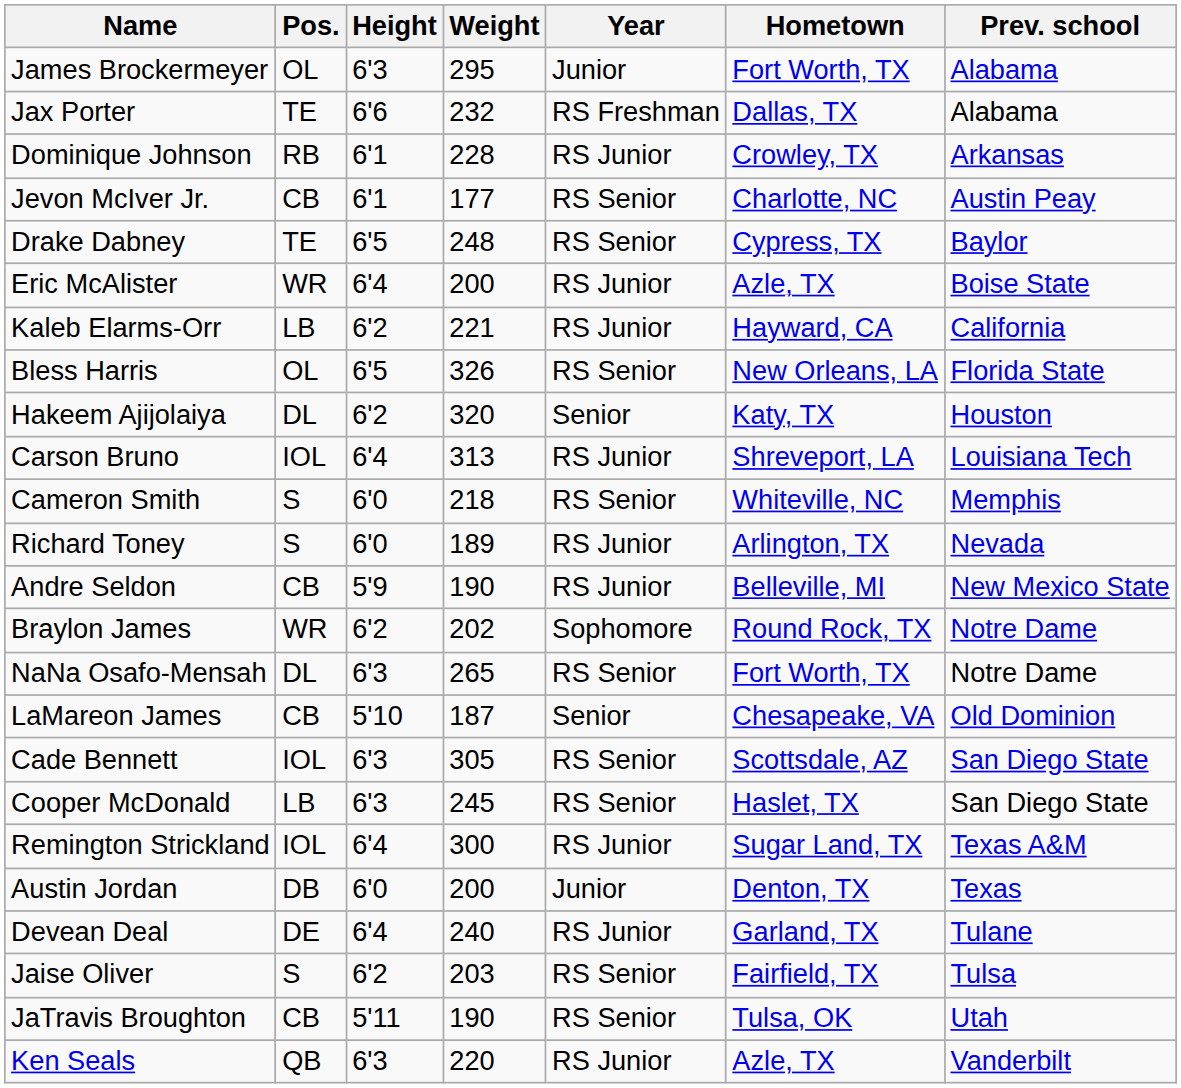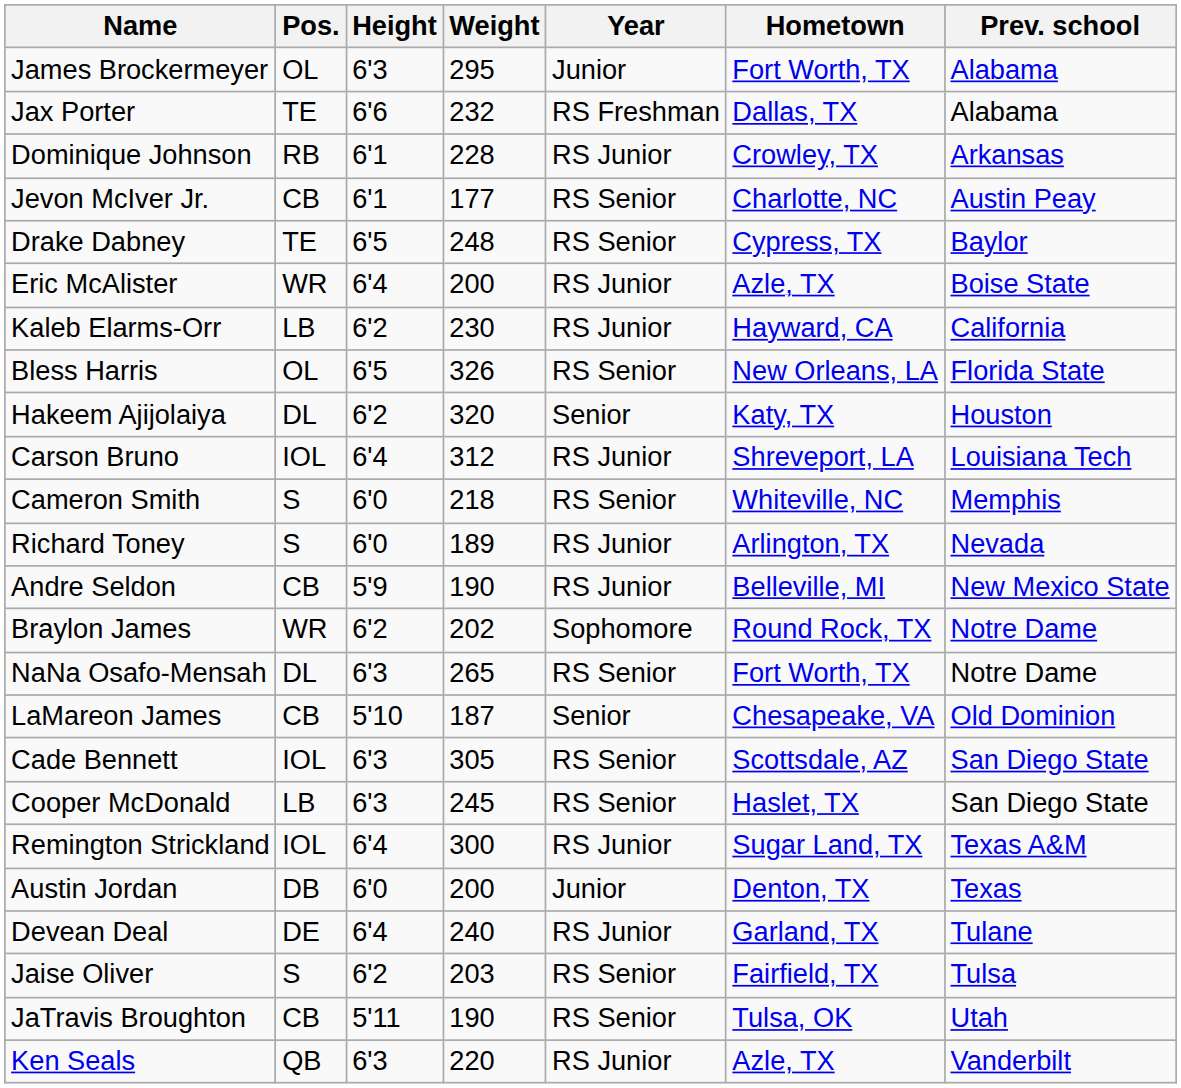Kaleb Elarms-Orr | Weight: 221 -> 230
Carson Bruno | Weight: 313 -> 312
